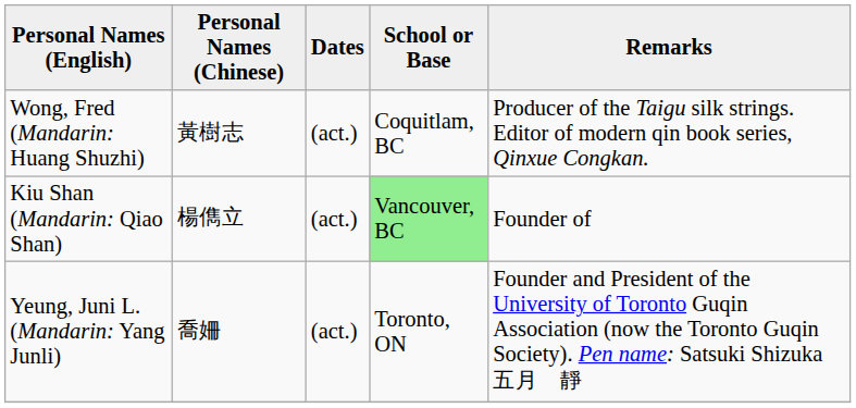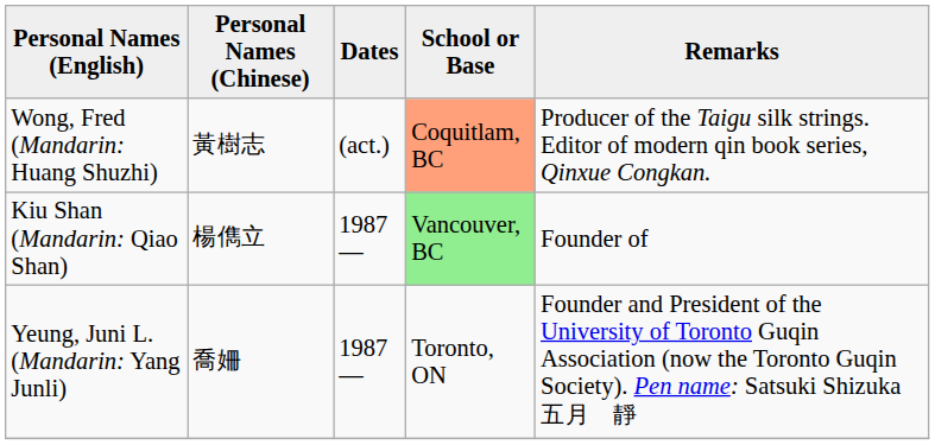Wong, Fred (Mandarin: Huang Shuzhi) | School or Base: no background -> lightsalmon background
Kiu Shan (Mandarin: Qiao Shan) | Dates: (act.) -> 1987—
Yeung, Juni L. (Mandarin: Yang Junli) | Dates: (act.) -> 1987—
